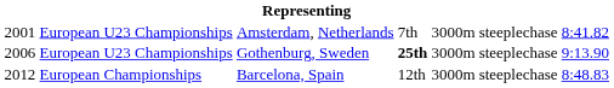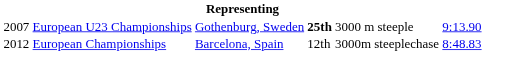- row: 2001 | European U23 Championships | Amsterdam, Netherlands | 7th | 3000m steeplechase | 8:41.82
Gothenburg, Sweden | column 1: 2006 -> 2007
Gothenburg, Sweden | column 5: 3000m steeplechase -> 3000 m steeple
